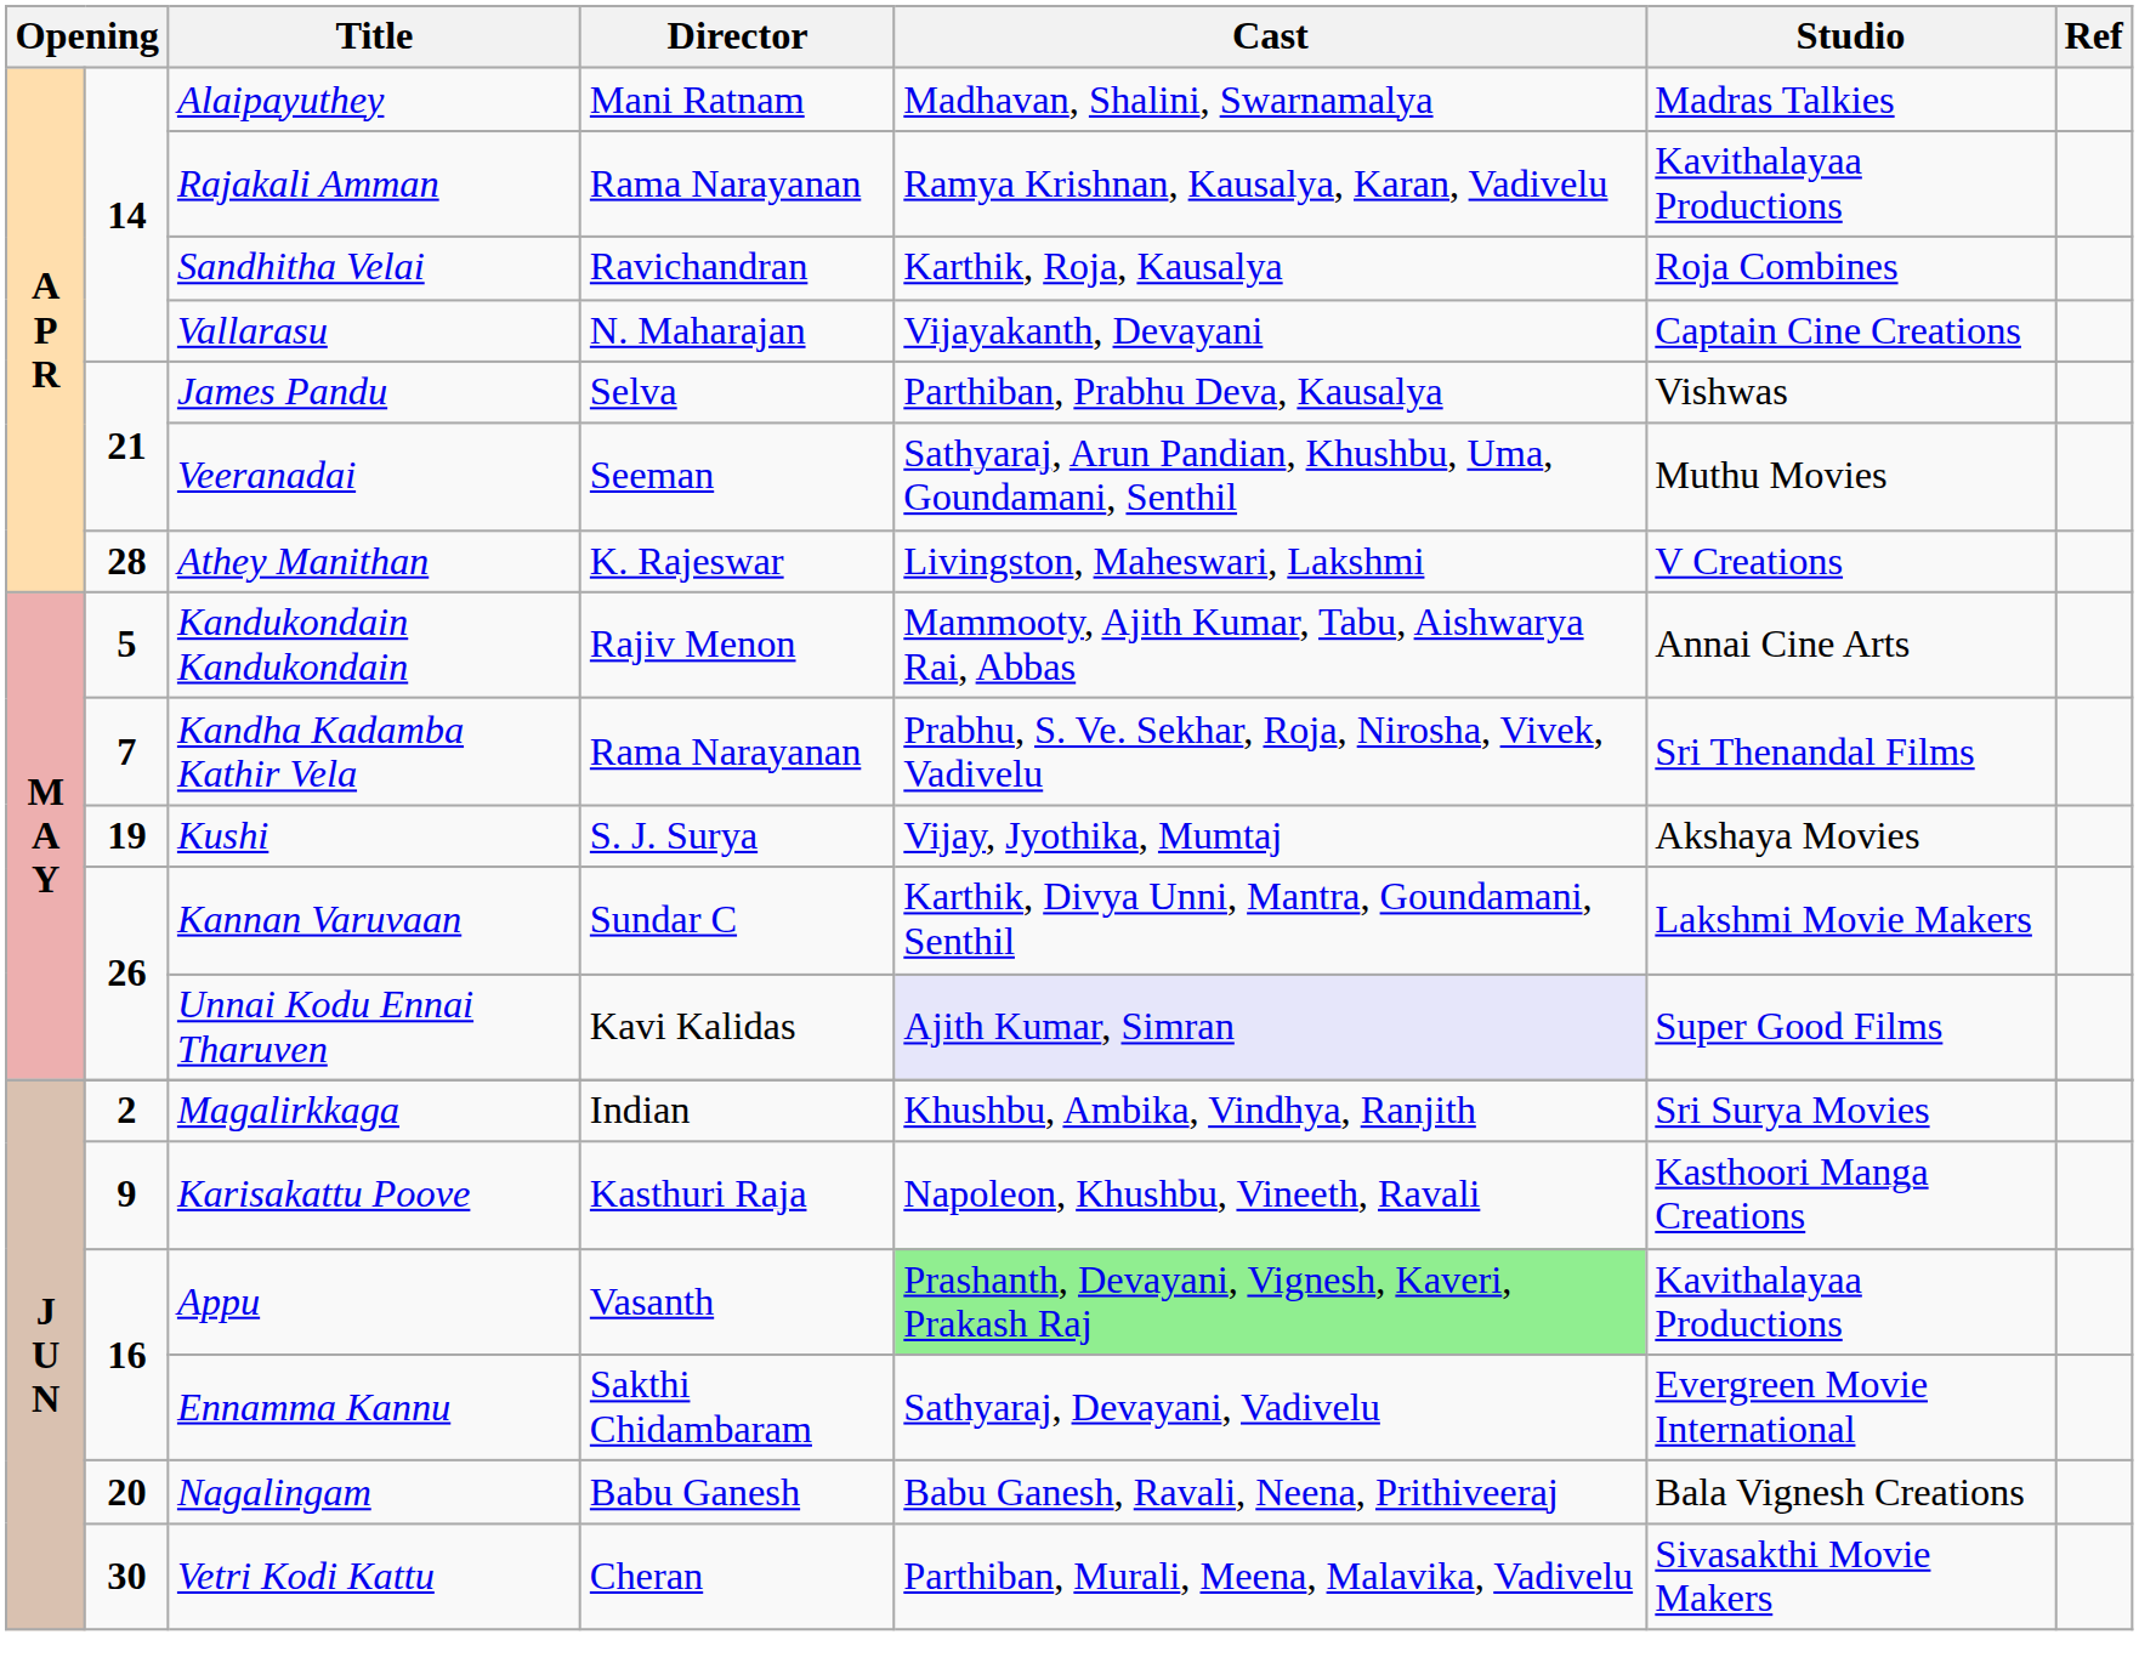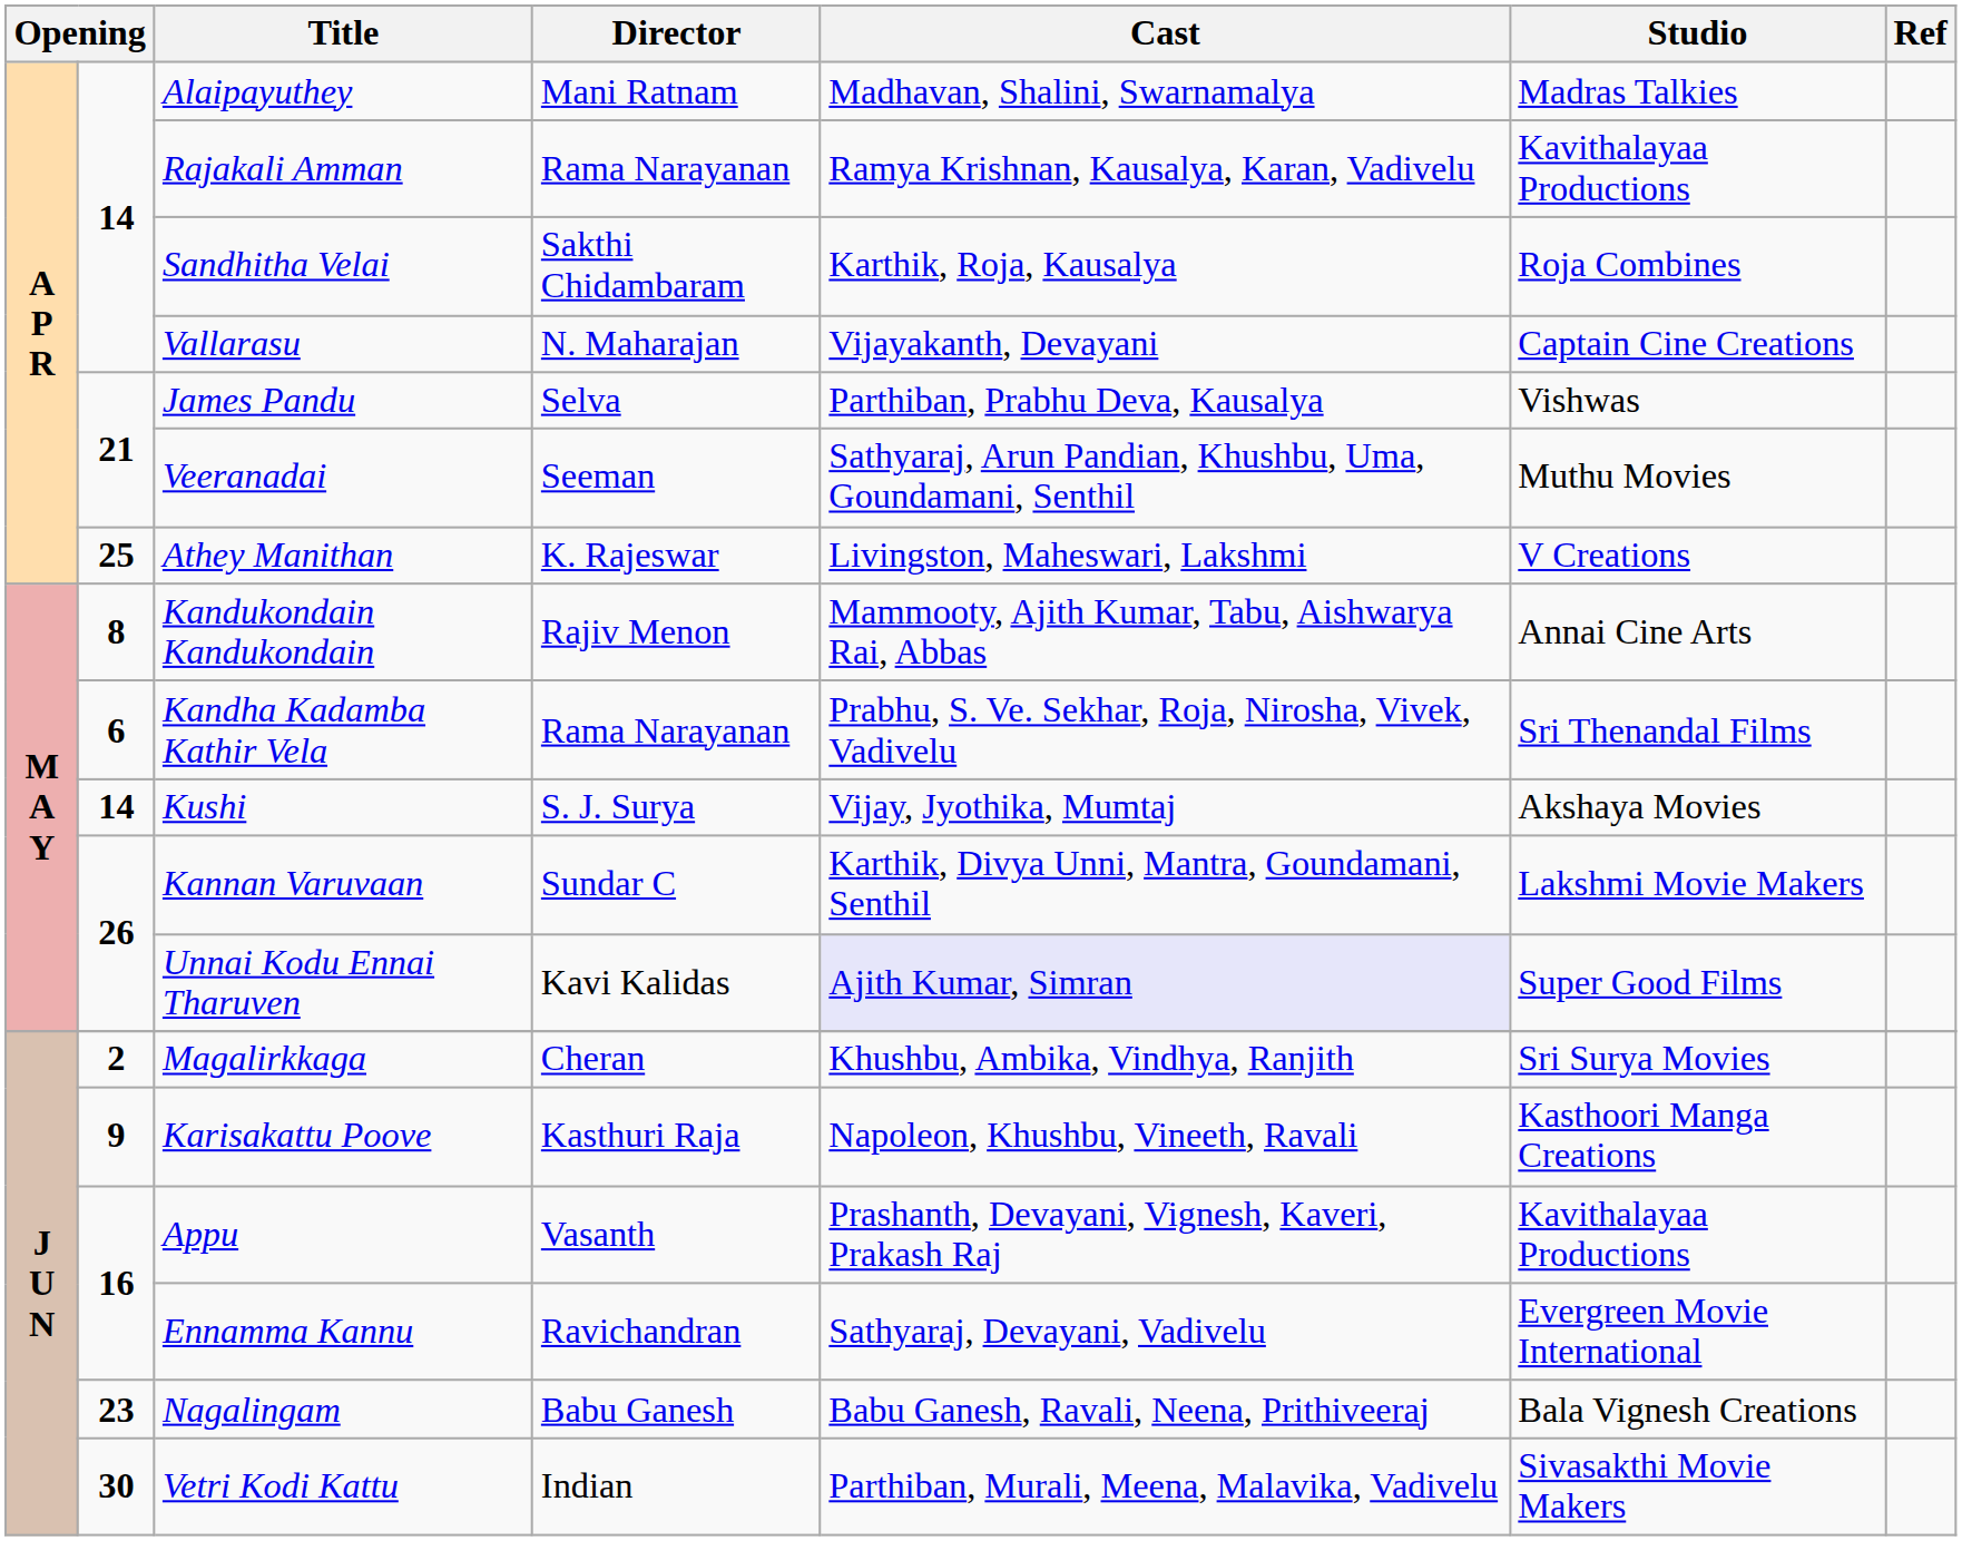Sandhitha Velai | Director: Ravichandran -> Sakthi Chidambaram
Athey Manithan | column 2: 28 -> 25
Kandukondain Kandukondain | column 2: 5 -> 8
Kandha Kadamba Kathir Vela | column 2: 7 -> 6
Kushi | column 2: 19 -> 14
Magalirkkaga | Director: Indian -> Cheran
Appu | Cast: lightgreen background -> no background
Ennamma Kannu | Director: Sakthi Chidambaram -> Ravichandran
Nagalingam | column 2: 20 -> 23
Vetri Kodi Kattu | Director: Cheran -> Indian
